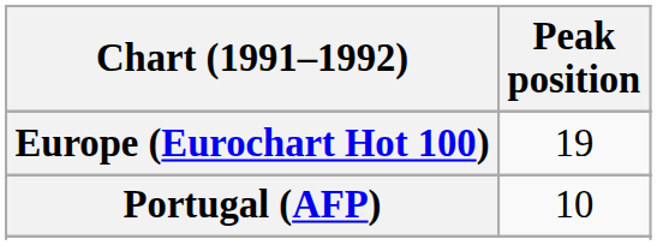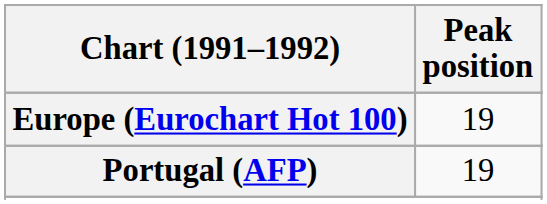Portugal (AFP) | Peak position: 10 -> 19
